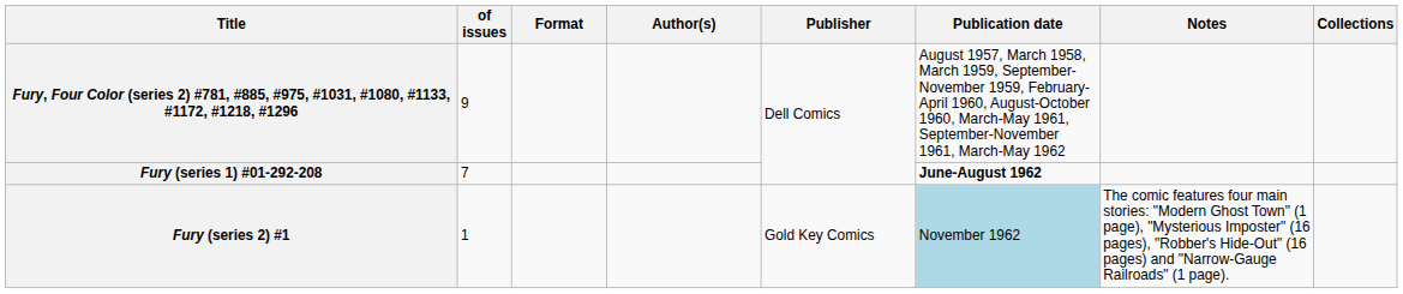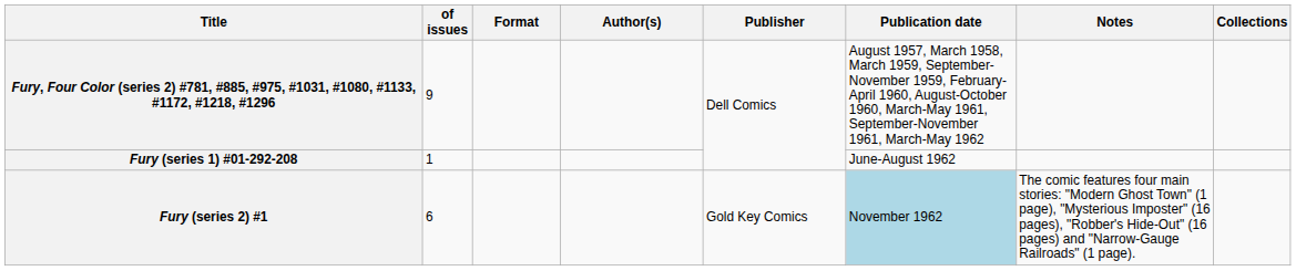Fury (series 1) #01-292-208 | of issues: 7 -> 1
Fury (series 1) #01-292-208 | Publication date: bold -> normal
Fury (series 2) #1 | of issues: 1 -> 6
